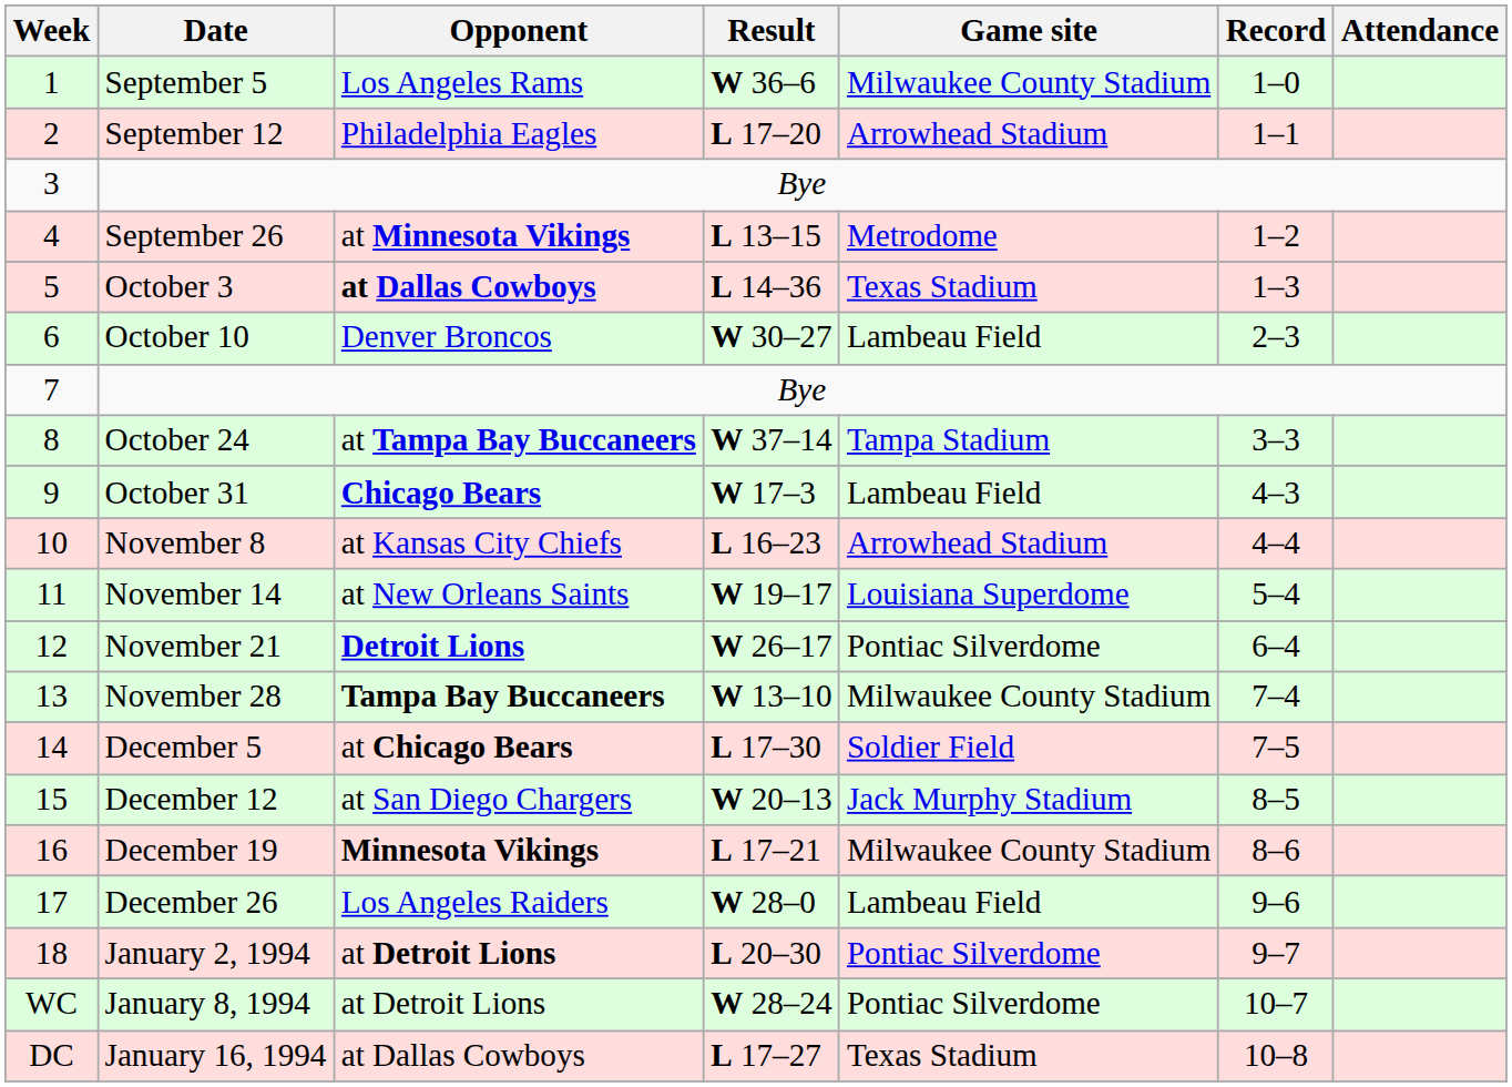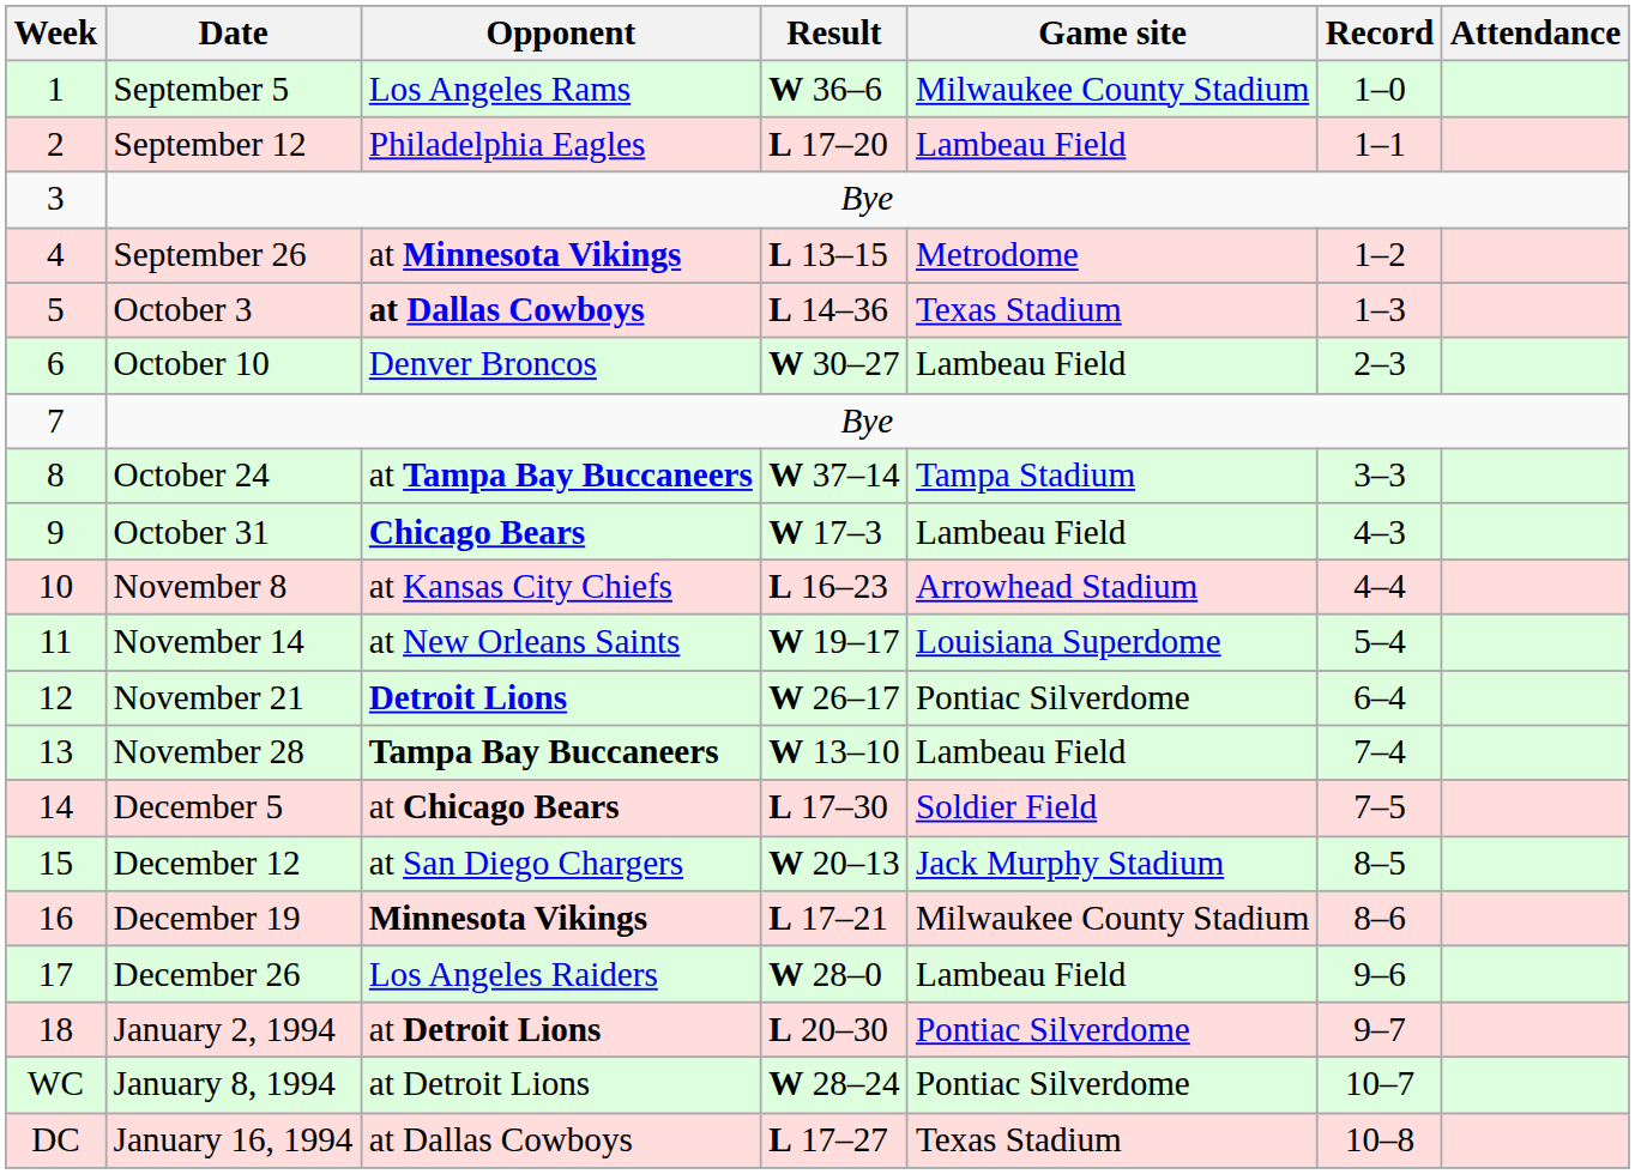September 12 | Game site: Arrowhead Stadium -> Lambeau Field
November 28 | Game site: Milwaukee County Stadium -> Lambeau Field
